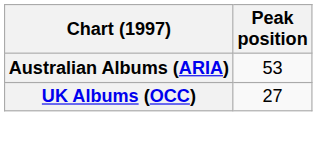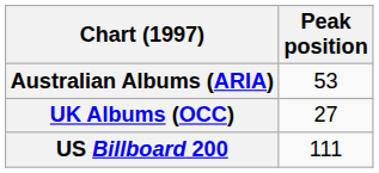+ row: US Billboard 200 | 111
